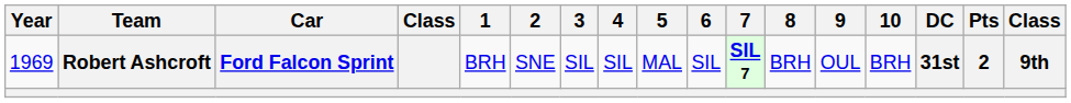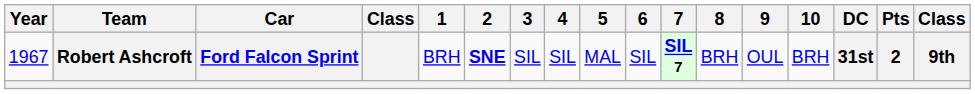Robert Ashcroft | Year: 1969 -> 1967
Robert Ashcroft | 2: normal -> bold
